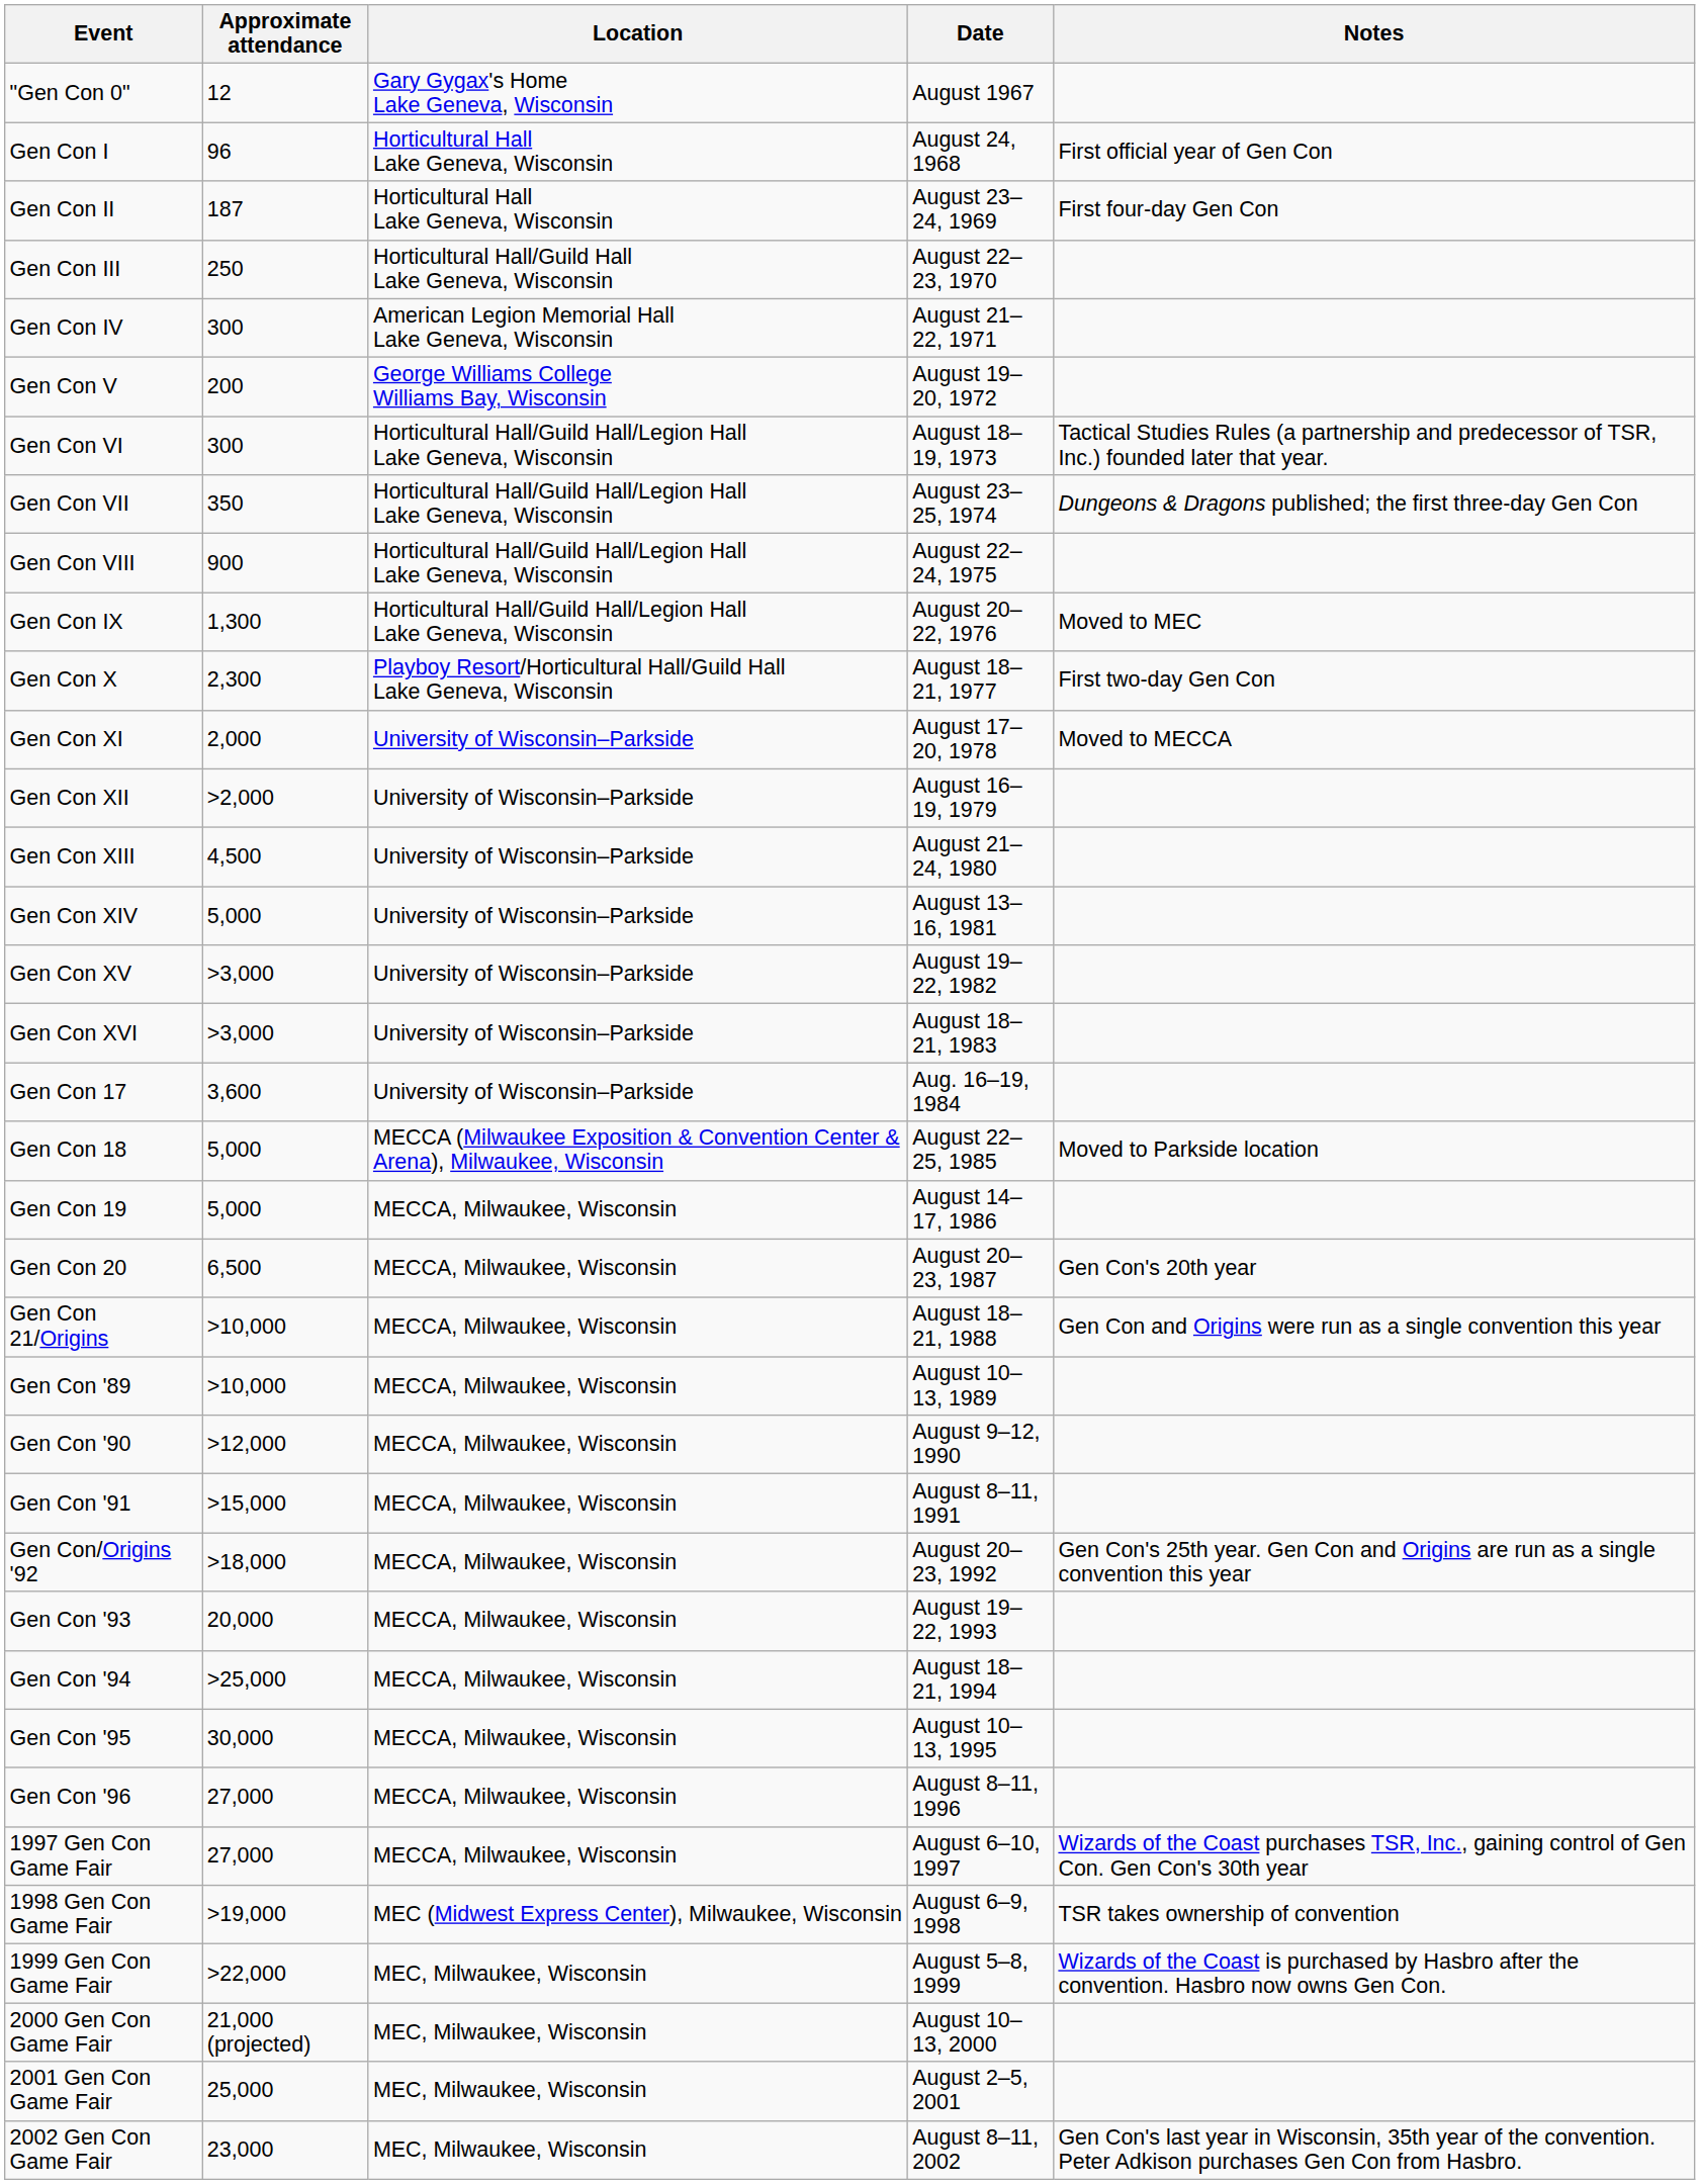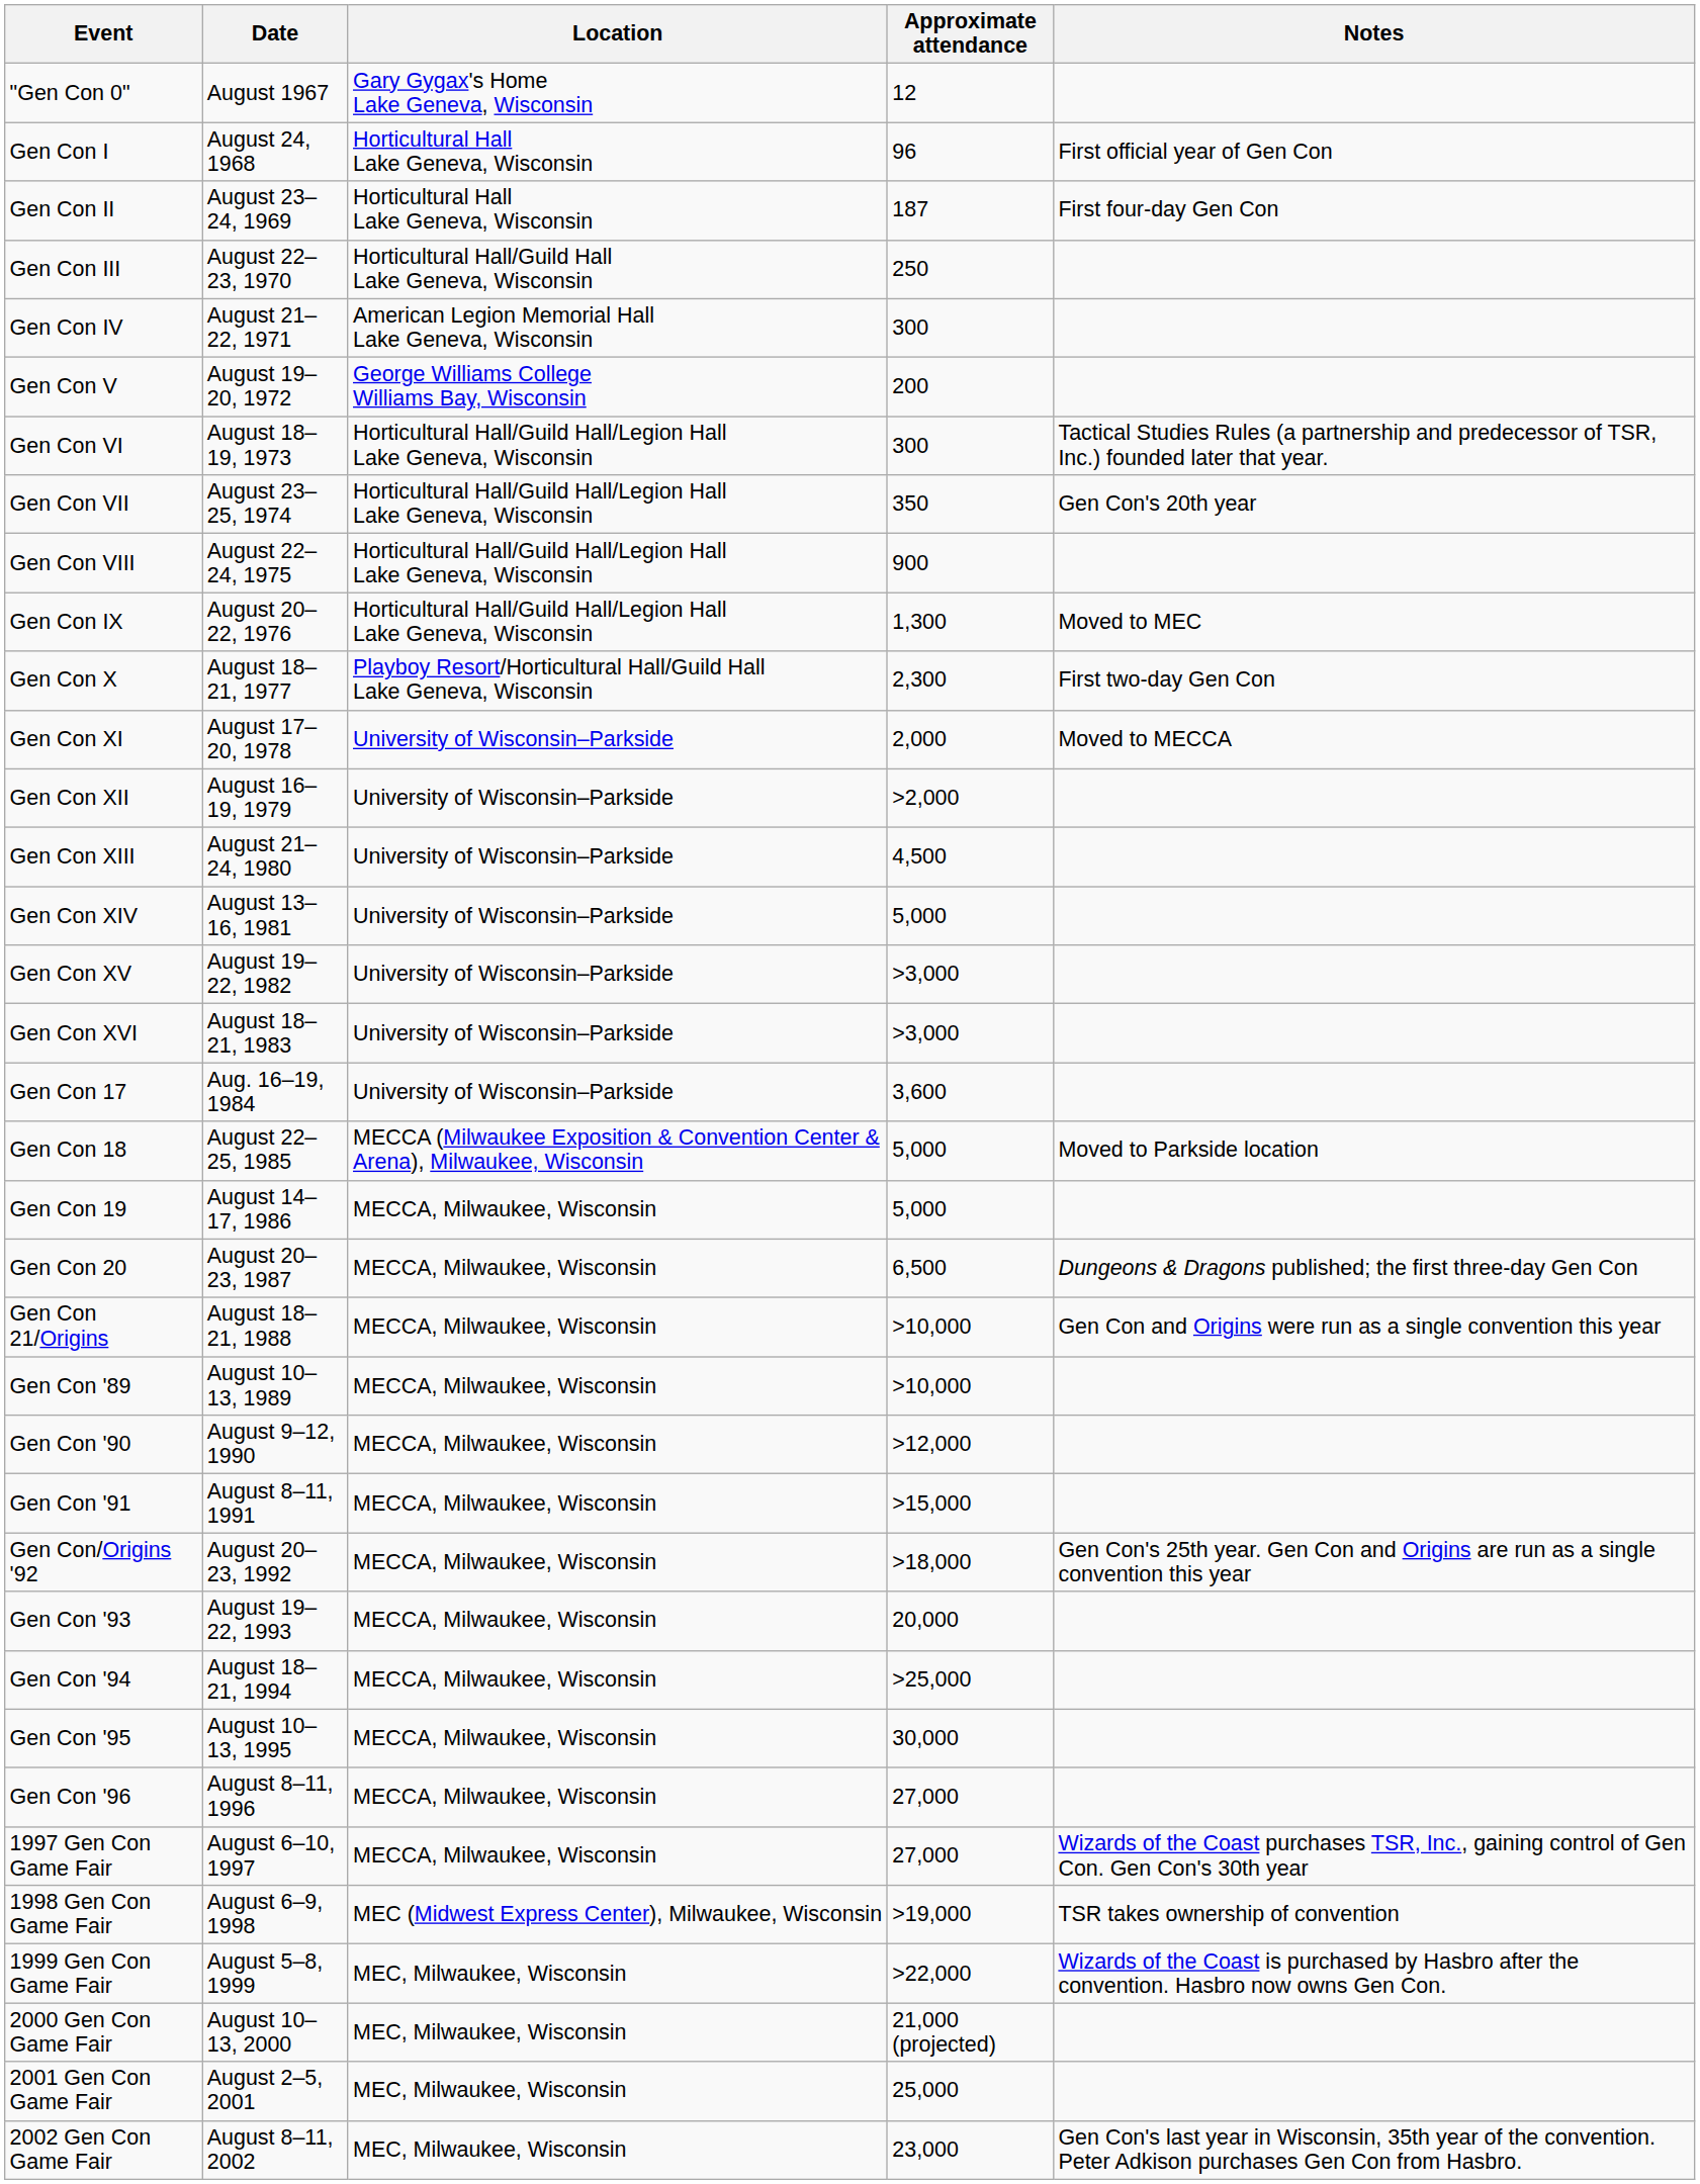columns swapped: Date <-> Approximate attendance
Gen Con VII | Notes: Dungeons & Dragons published; the first three-day Gen Con -> Gen Con's 20th year
Gen Con 20 | Notes: Gen Con's 20th year -> Dungeons & Dragons published; the first three-day Gen Con
